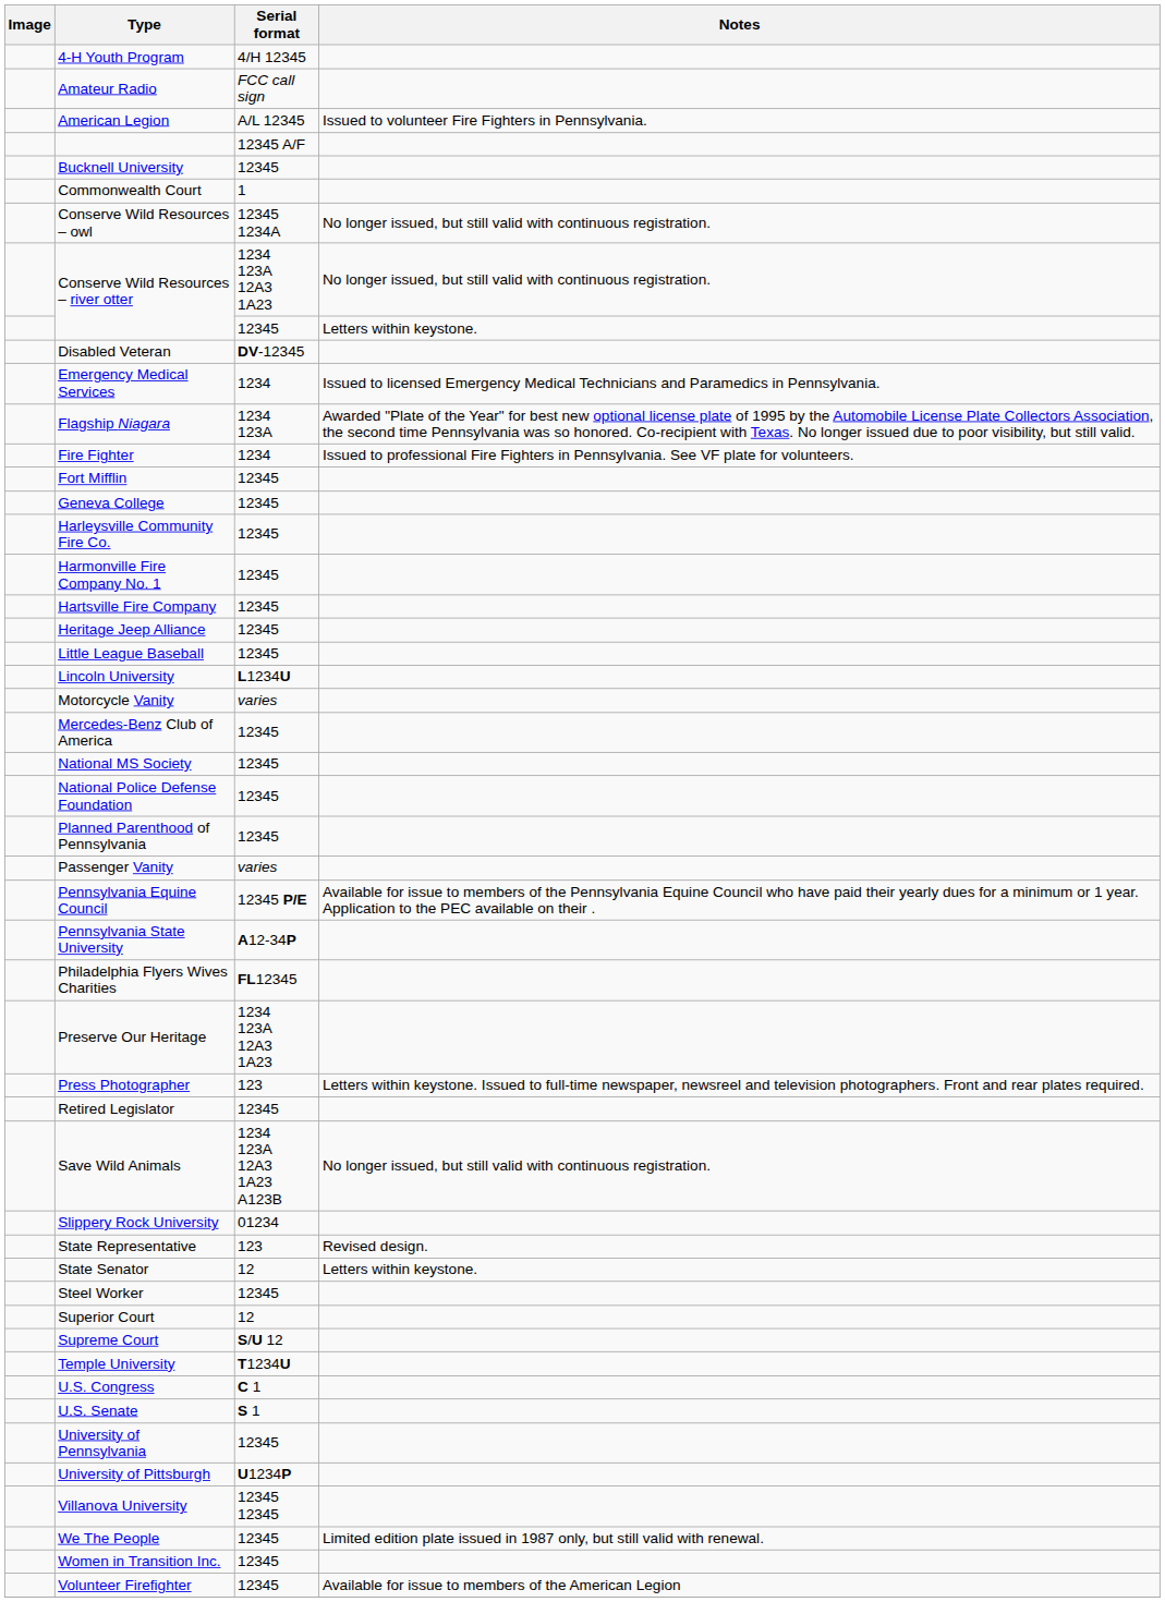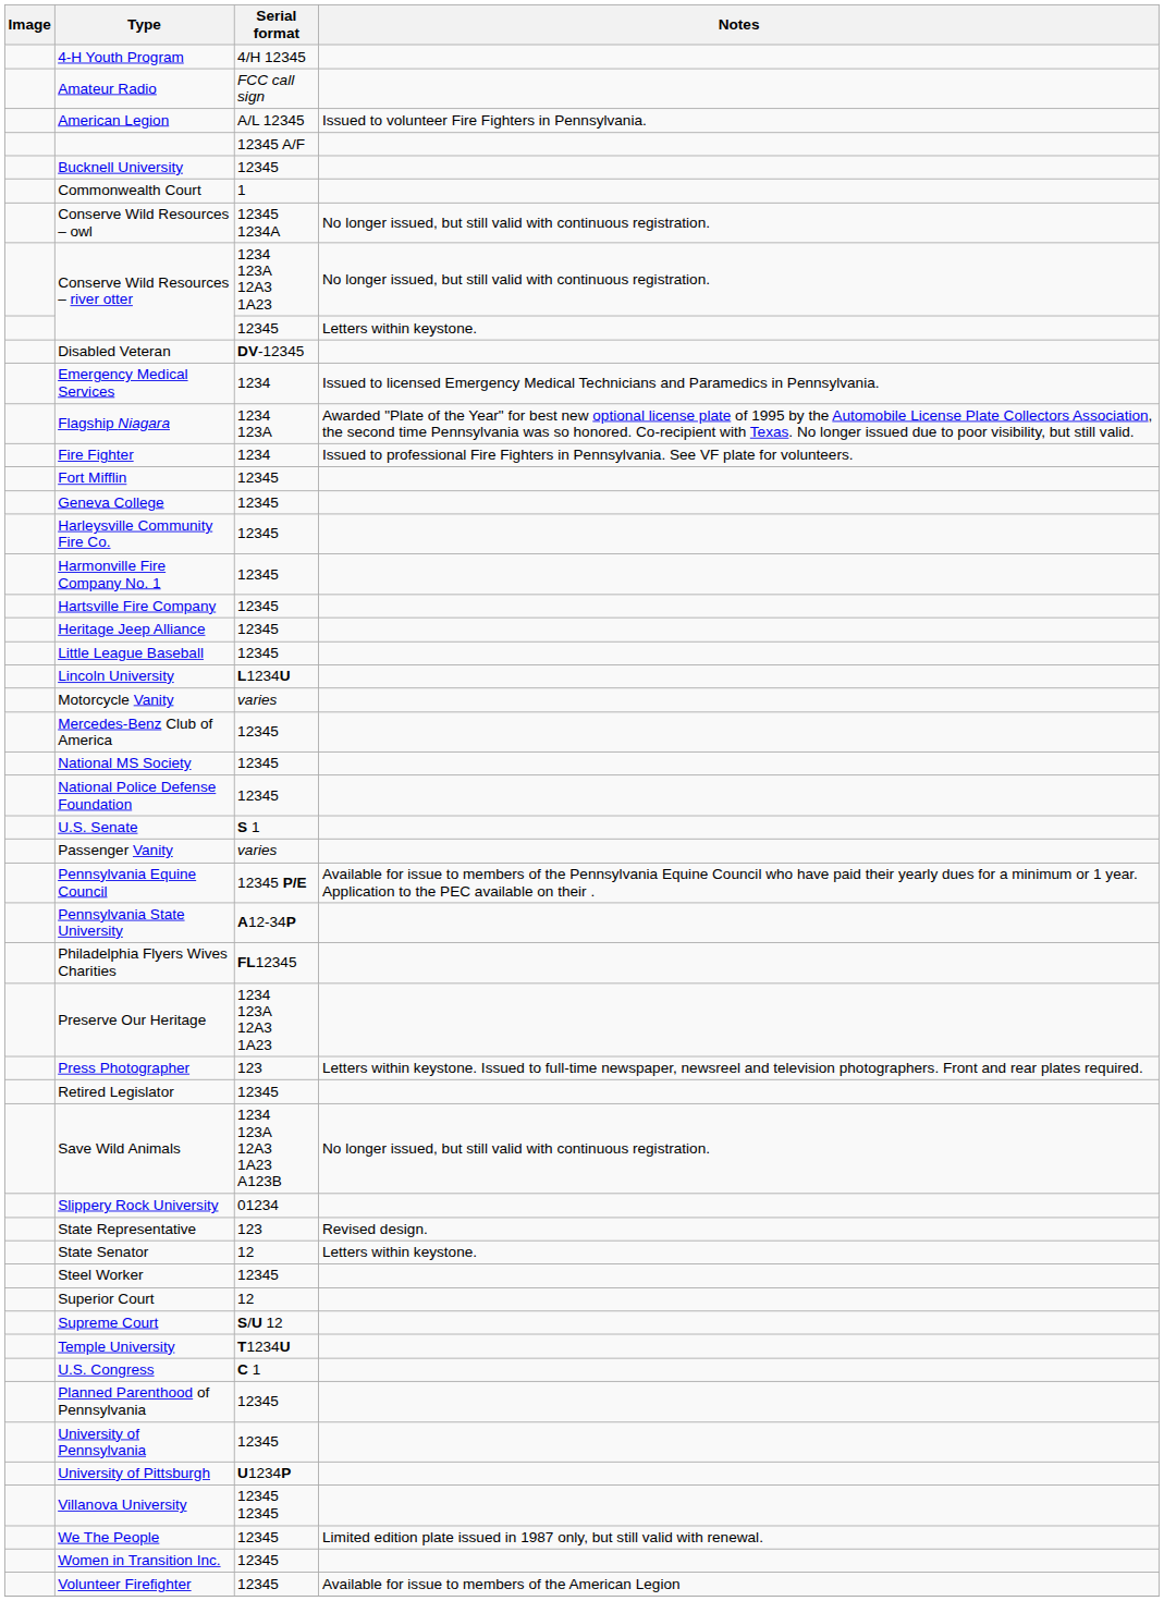rows swapped: Planned Parenthood of Pennsylvania <-> U.S. Senate
